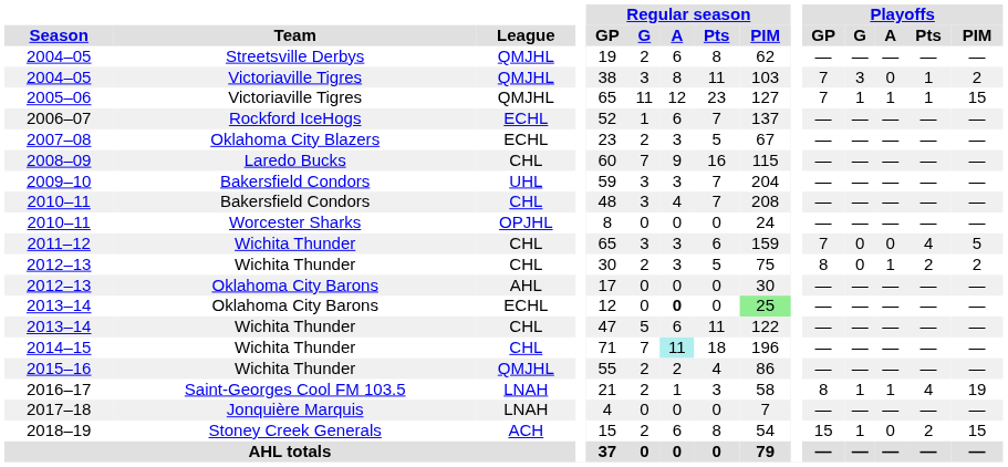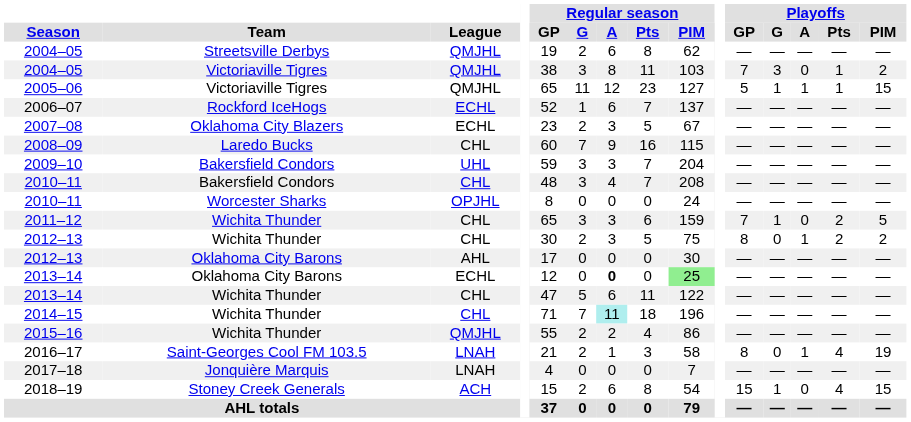2005–06 | Playoffs / GP: 7 -> 5
2011–12 | Playoffs / G: 0 -> 1
2011–12 | Playoffs / Pts: 4 -> 2
2016–17 | Playoffs / G: 1 -> 0
2018–19 | Playoffs / Pts: 2 -> 4
